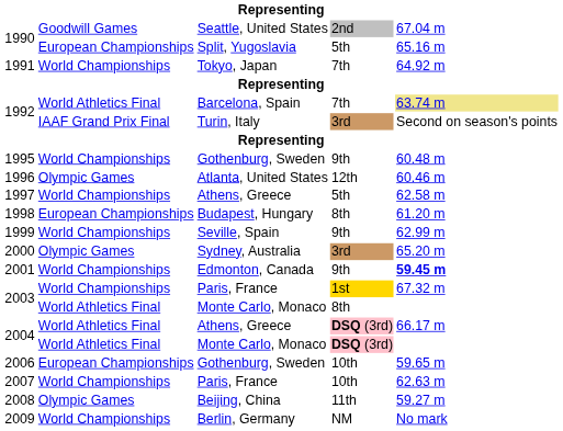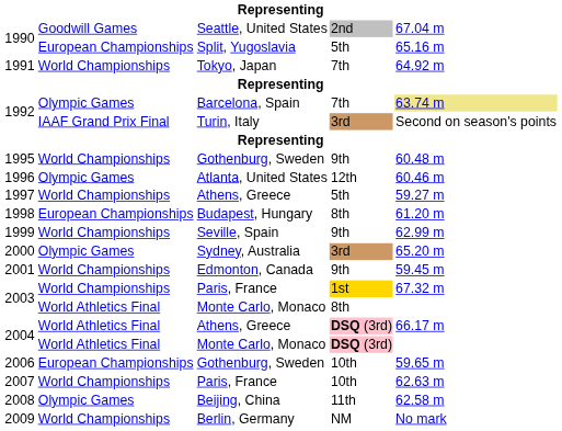1992 / Barcelona, Spain | column 2: World Athletics Final -> Olympic Games
1997 | column 5: 62.58 m -> 59.27 m
2001 | column 5: bold -> normal
2008 | column 5: 59.27 m -> 62.58 m
